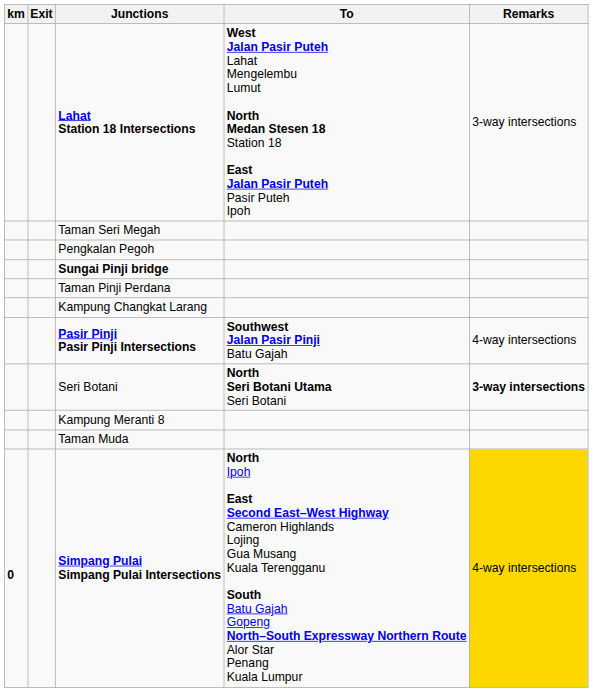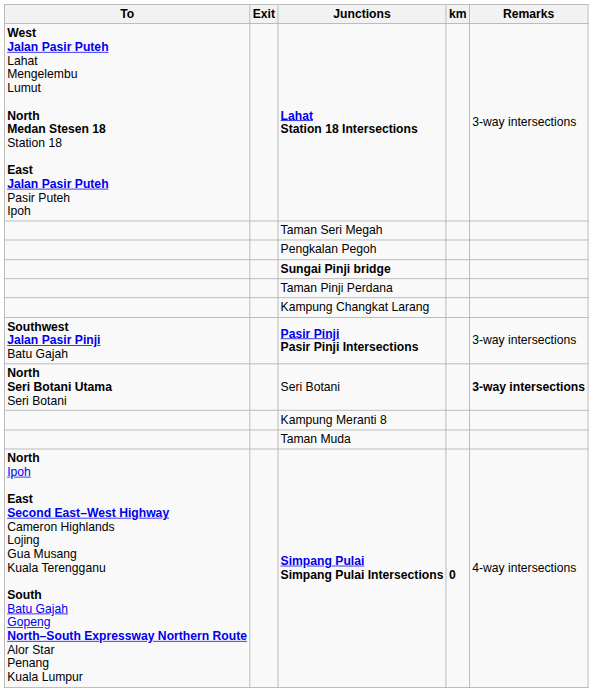columns swapped: km <-> To
Pasir Pinji Pasir Pinji Intersections | Remarks: 4-way intersections -> 3-way intersections
Simpang Pulai Simpang Pulai Intersections | Remarks: gold background -> no background
